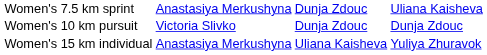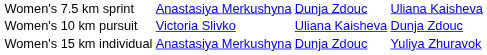Women's 10 km pursuit | column 3: Dunja Zdouc -> Uliana Kaisheva
Women's 15 km individual | column 3: Uliana Kaisheva -> Dunja Zdouc
